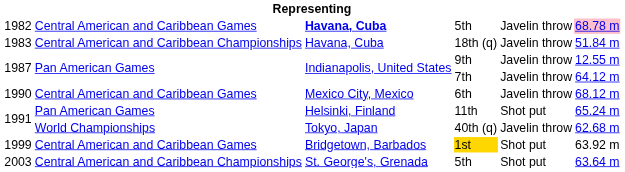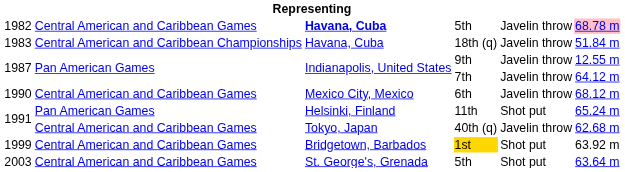40th (q) | column 2: World Championships -> Central American and Caribbean Games
2003 / 5th | column 2: Central American and Caribbean Championships -> Central American and Caribbean Games
